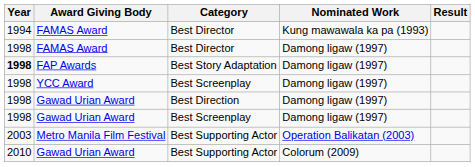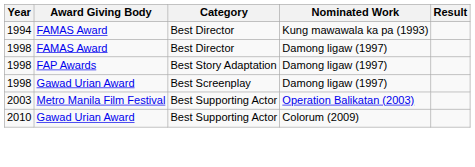FAP Awards | Year: bold -> normal
- row: 1998 | YCC Award | Best Screenplay | Damong ligaw (1997)
- row: 1998 | Gawad Urian Award | Best Direction | Damong ligaw (1997)
